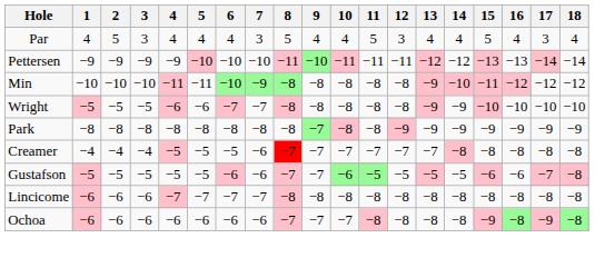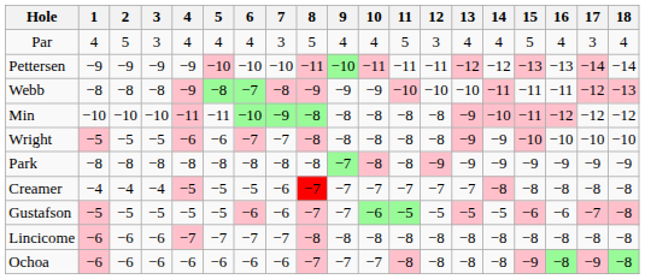+ row: Webb | −8 | −8 | −8 | −9 | −8 | −7 | −8 | −9 | −9 | −9 | −10 | −10 | −10 | −11 | −11 | −11 | −12 | −13
